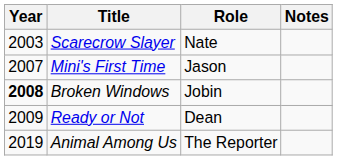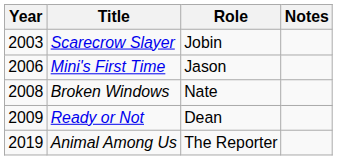Scarecrow Slayer | Role: Nate -> Jobin
Mini's First Time | Year: 2007 -> 2006
Broken Windows | Year: bold -> normal
Broken Windows | Role: Jobin -> Nate
